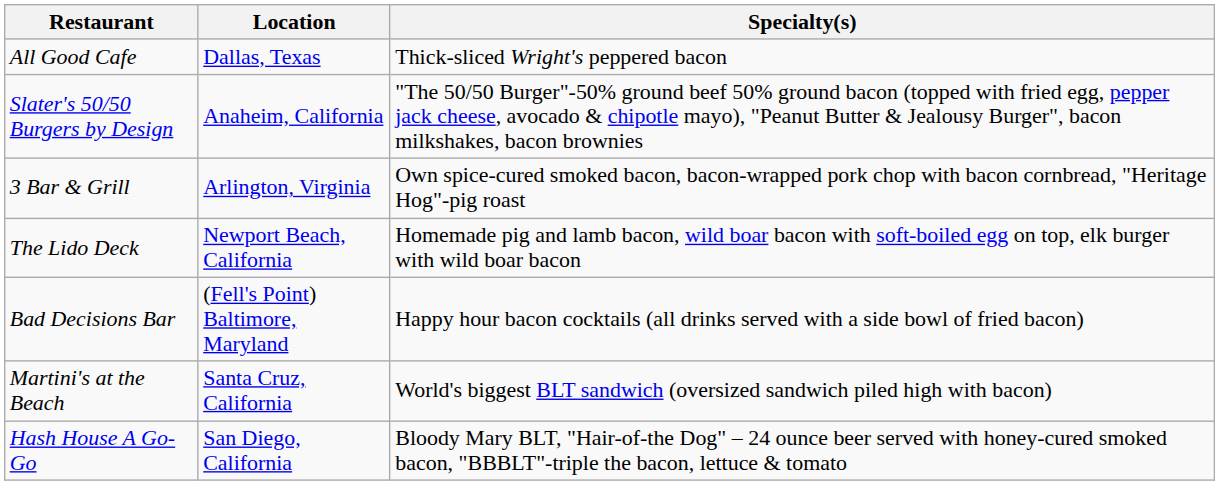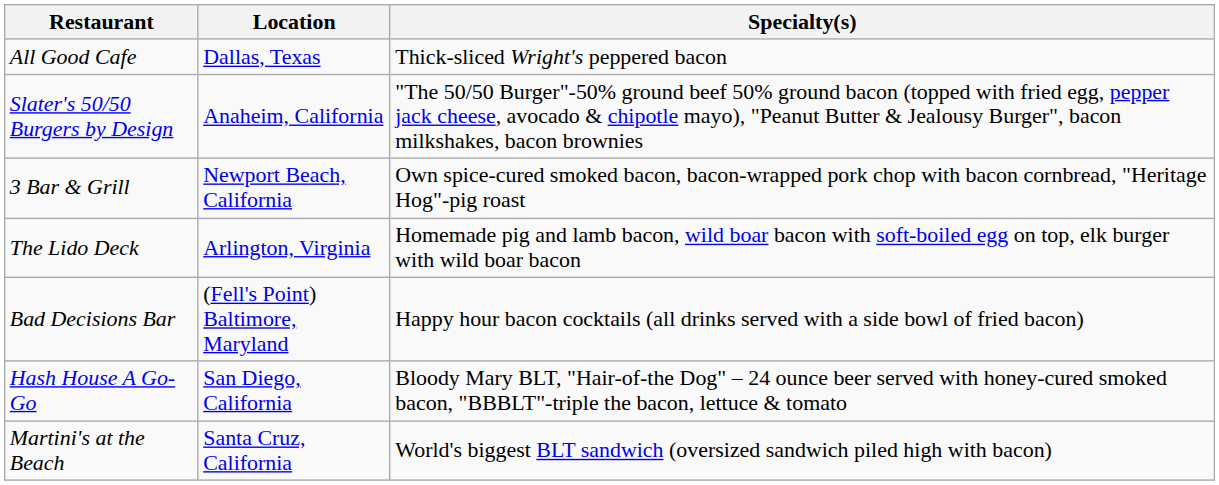3 Bar & Grill | Location: Arlington, Virginia -> Newport Beach, California
The Lido Deck | Location: Newport Beach, California -> Arlington, Virginia
rows swapped: Hash House A Go-Go <-> Martini's at the Beach
